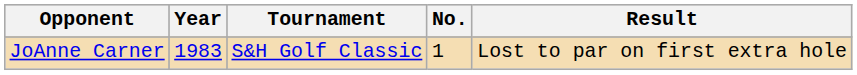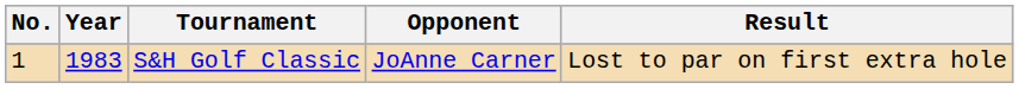columns swapped: No. <-> Opponent
